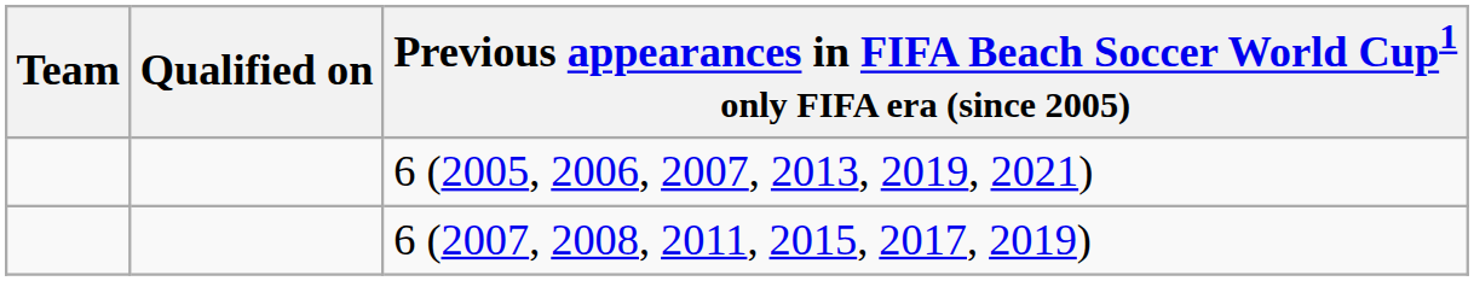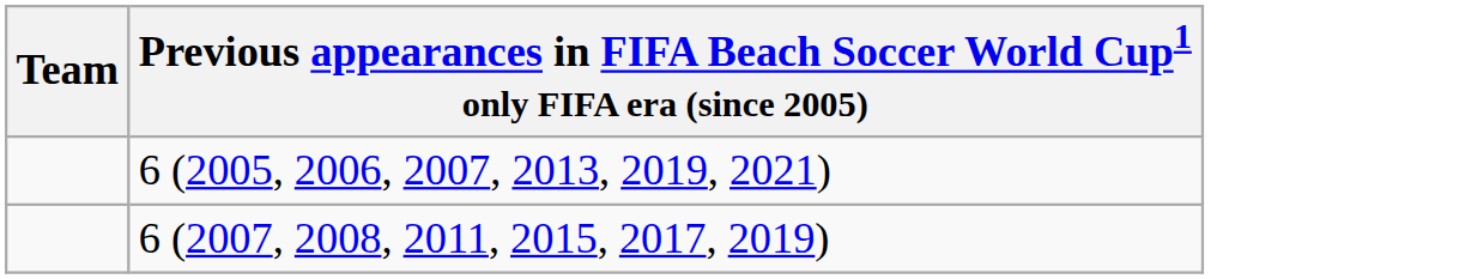- column: Qualified on
